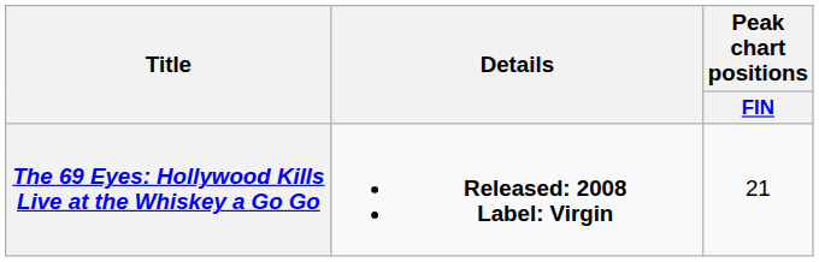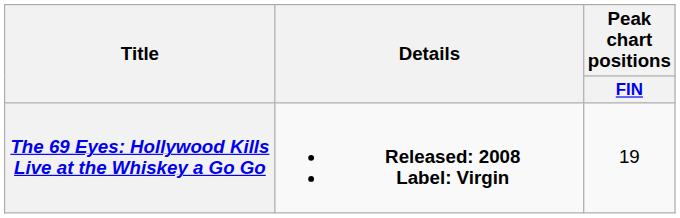The 69 Eyes: Hollywood Kills Live at the Whiskey a Go Go | Peak chart positions / FIN: 21 -> 19
